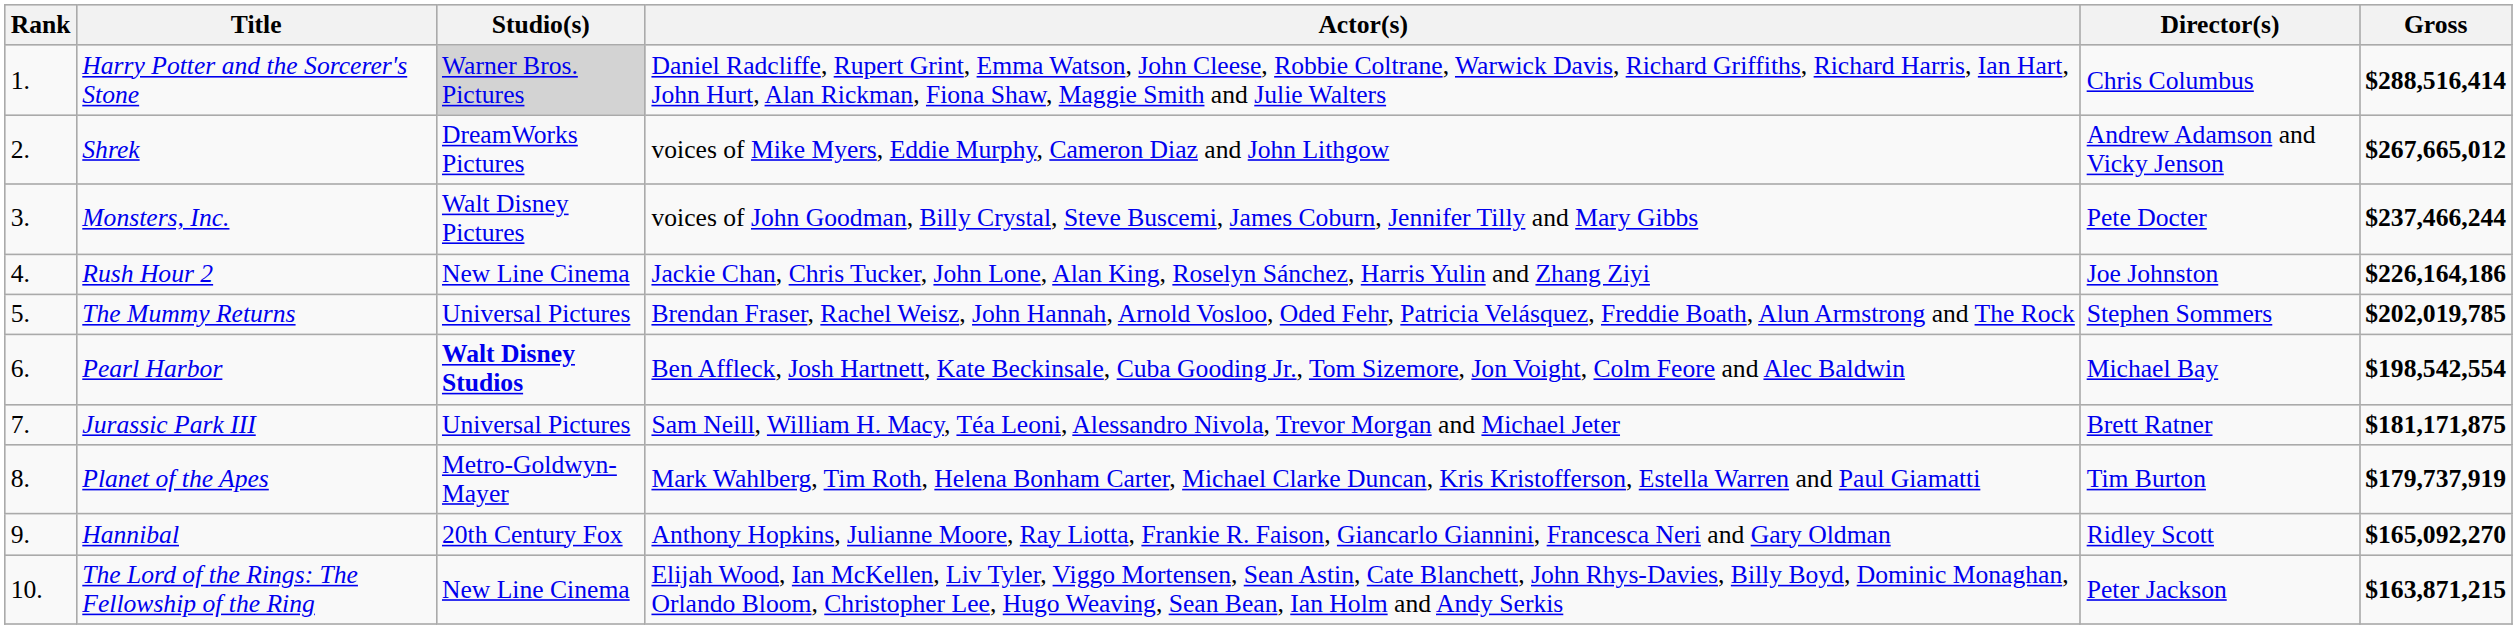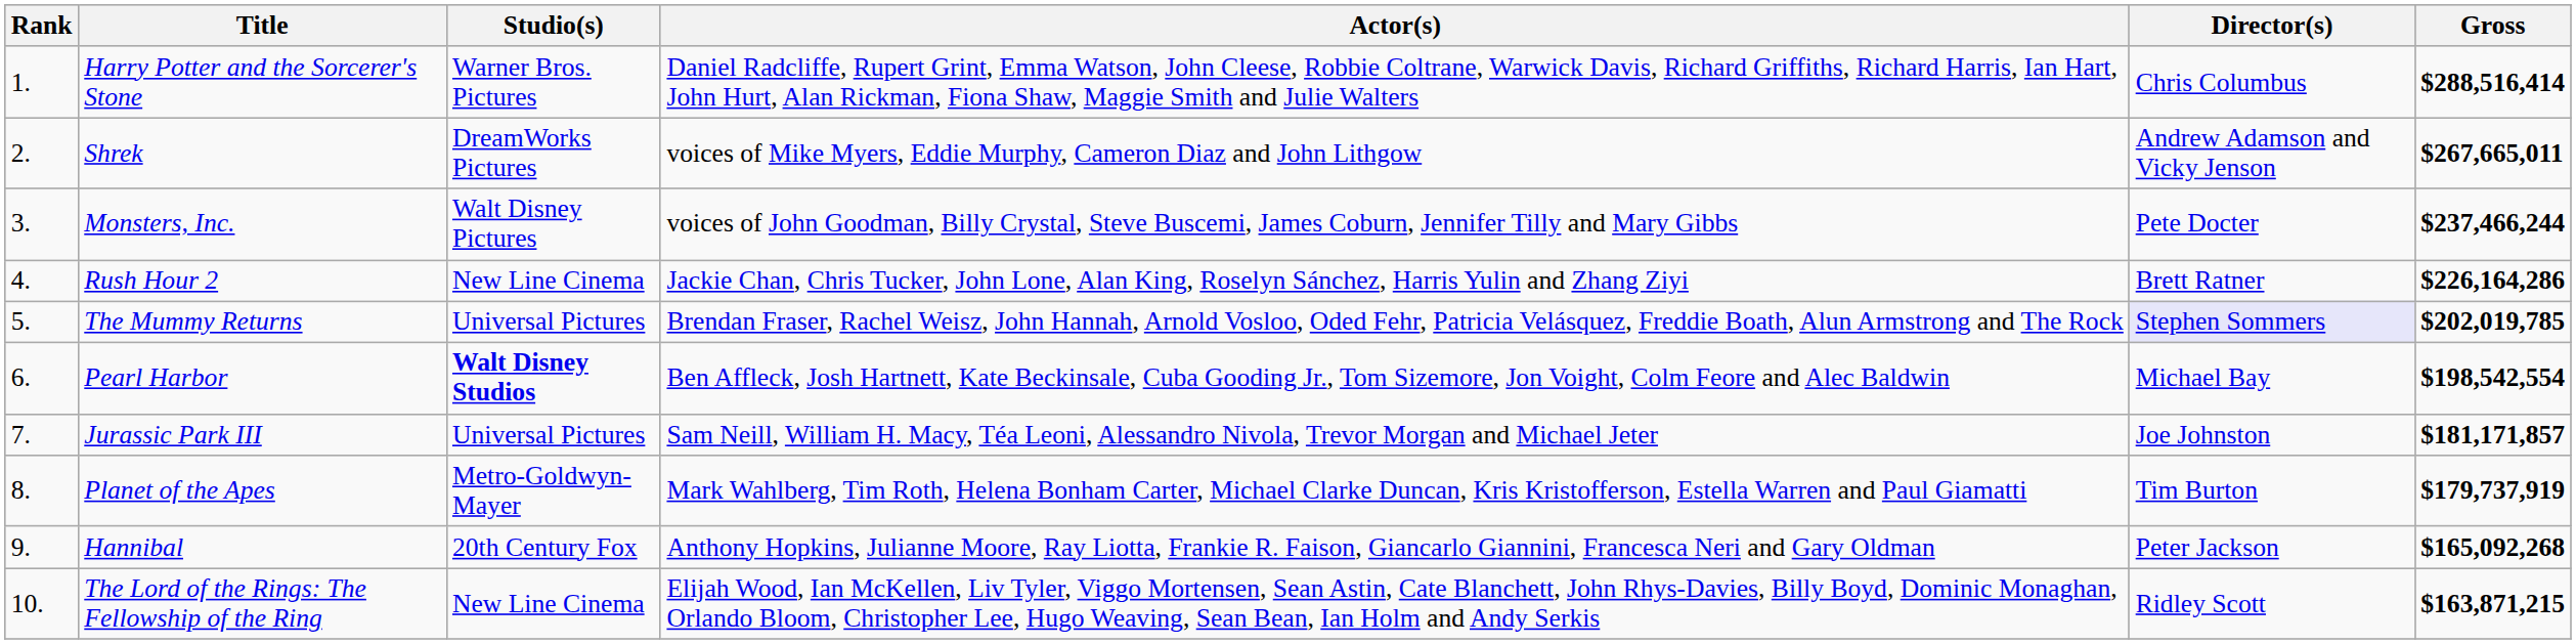Harry Potter and the Sorcerer's Stone | Studio(s): lightgrey background -> no background
Shrek | Gross: $267,665,012 -> $267,665,011
Rush Hour 2 | Director(s): Joe Johnston -> Brett Ratner
Rush Hour 2 | Gross: $226,164,186 -> $226,164,286
The Mummy Returns | Director(s): no background -> lavender background
Jurassic Park III | Director(s): Brett Ratner -> Joe Johnston
Jurassic Park III | Gross: $181,171,875 -> $181,171,857
Hannibal | Director(s): Ridley Scott -> Peter Jackson
Hannibal | Gross: $165,092,270 -> $165,092,268
The Lord of the Rings: The Fellowship of the Ring | Director(s): Peter Jackson -> Ridley Scott
